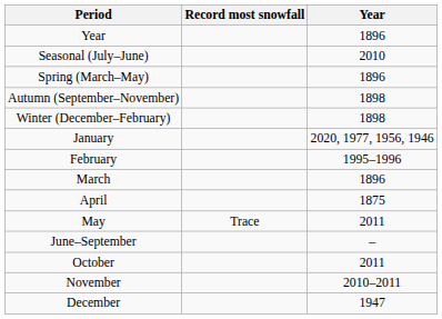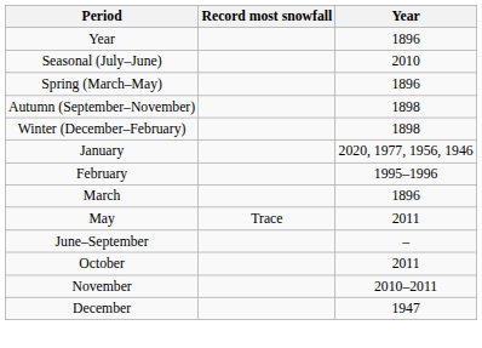- row: April | 1875
